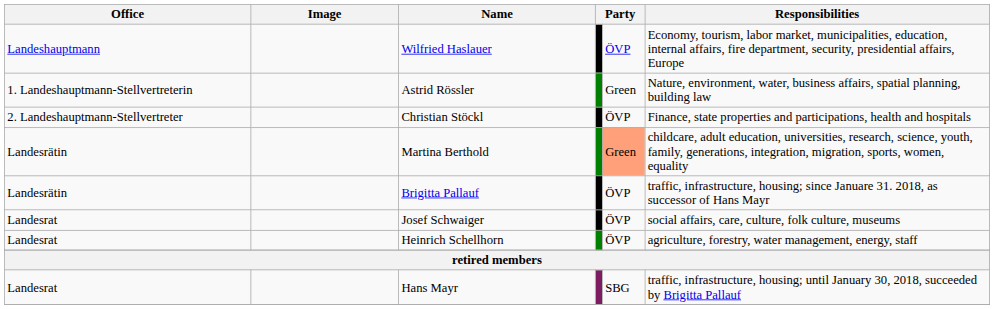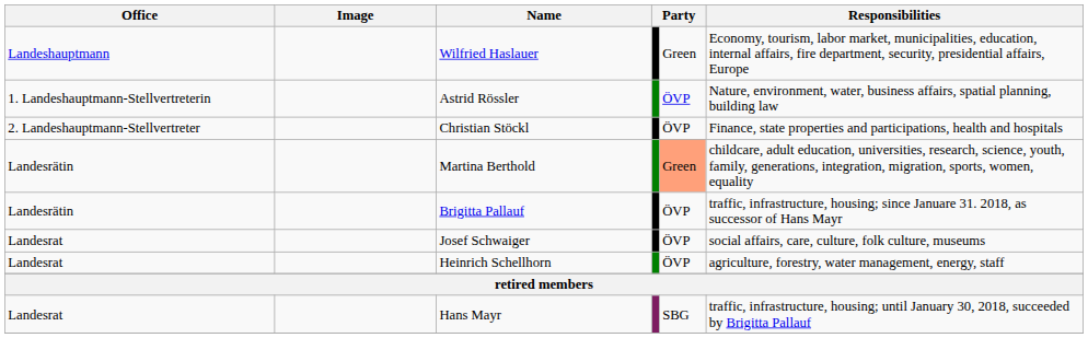Wilfried Haslauer | column 5: ÖVP -> Green
Astrid Rössler | column 5: Green -> ÖVP
